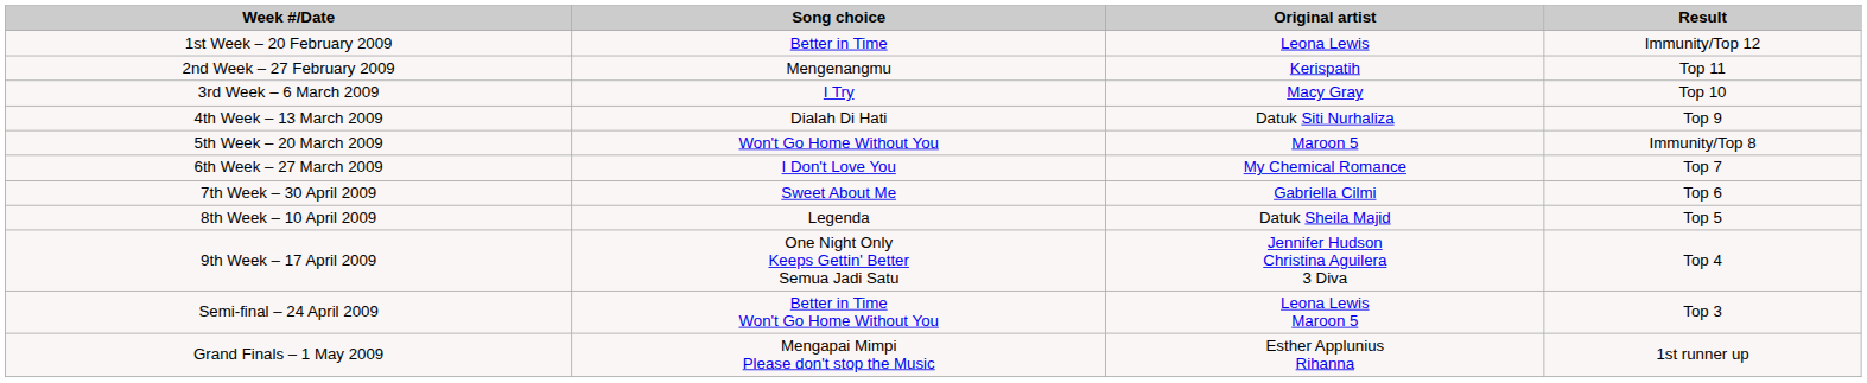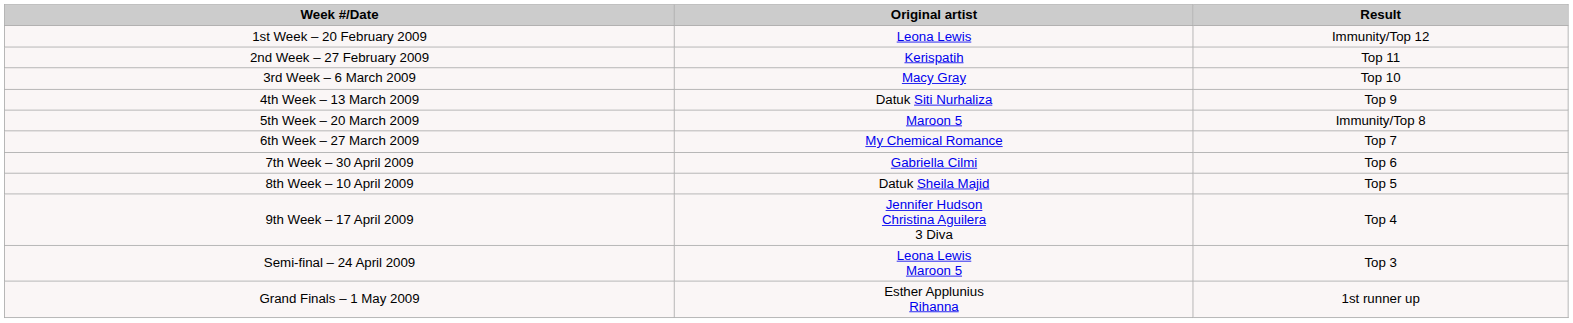- column: Song choice | Better in Time | Mengenangmu | I Try | Dialah Di Hati | Won't Go Home Without You | I Don't Love You | Sweet About Me | Legenda | One Night Only Keeps Gettin' Better Semua Jadi Satu | Better in Time Won't Go Home Without You | Mengapai Mimpi Please don't stop the Music
